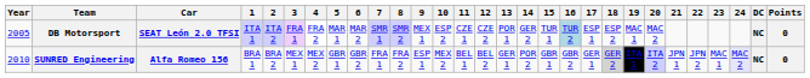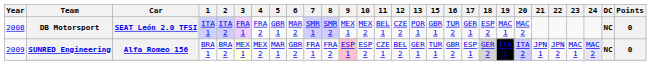- column: 14 | GER 2 | POR 2
DB Motorsport | Year: 2005 -> 2008
DB Motorsport | 5: MAR 1 -> GBR 1
DB Motorsport | 10: ESP 2 -> MEX 2
DB Motorsport | 11: CZE 1 -> BEL 1
DB Motorsport | 15: TUR 1 -> GBR 1
DB Motorsport | 16: lightblue background -> no background
DB Motorsport | 17: ESP 1 -> GER 1
SUNRED Engineering | Year: 2010 -> 2009
SUNRED Engineering | 3: no background -> lightyellow background
SUNRED Engineering | 5: GBR 1 -> MAR 1
SUNRED Engineering | 9: no background -> pink background
SUNRED Engineering | 10: MEX 2 -> ESP 2
SUNRED Engineering | 11: BEL 1 -> CZE 1
SUNRED Engineering | 15: GBR 1 -> TUR 1
SUNRED Engineering | 17: GER 1 -> ESP 1
